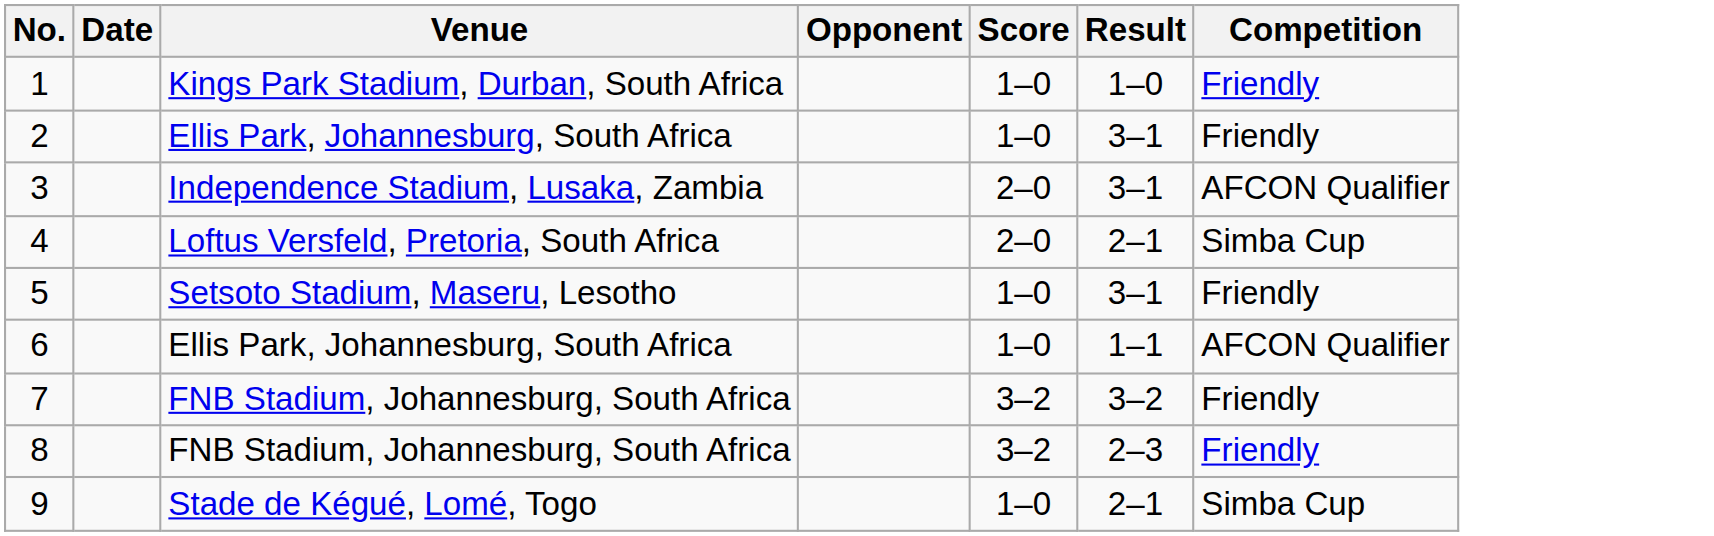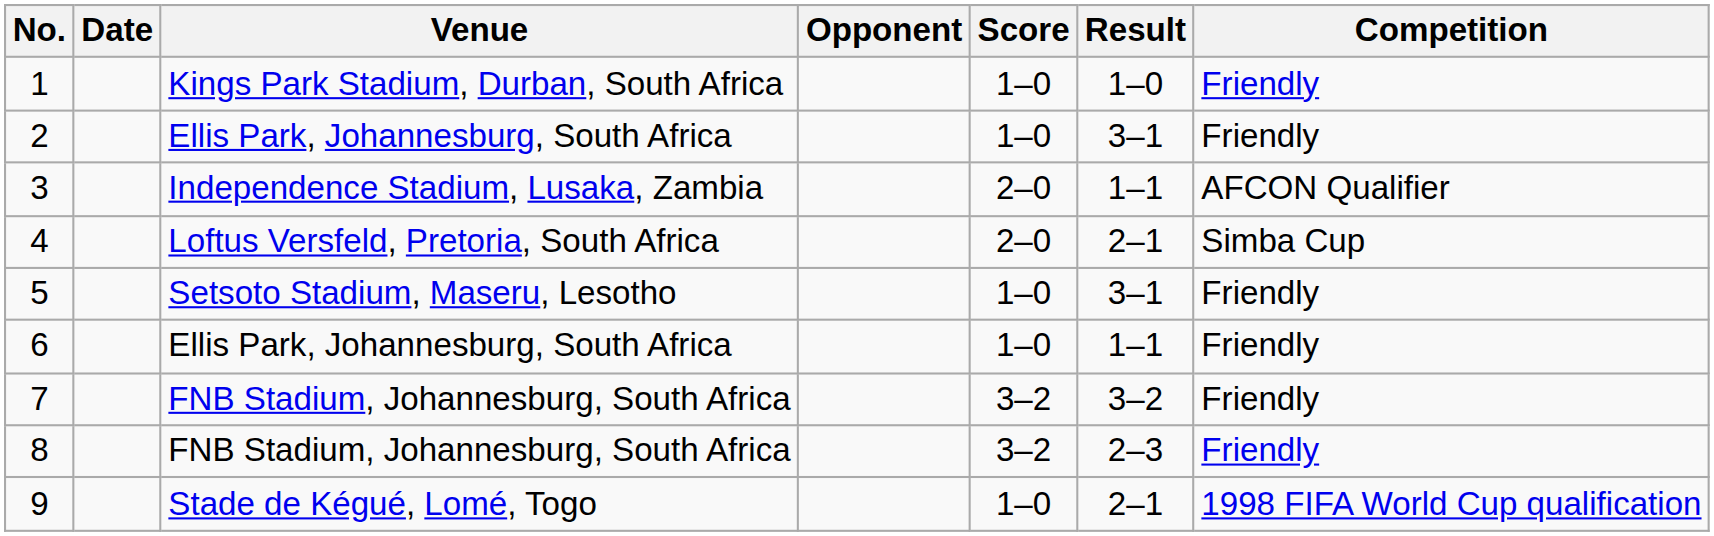3 | Result: 3–1 -> 1–1
6 | Competition: AFCON Qualifier -> Friendly
9 | Competition: Simba Cup -> 1998 FIFA World Cup qualification
